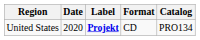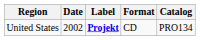United States | Date: 2020 -> 2002
